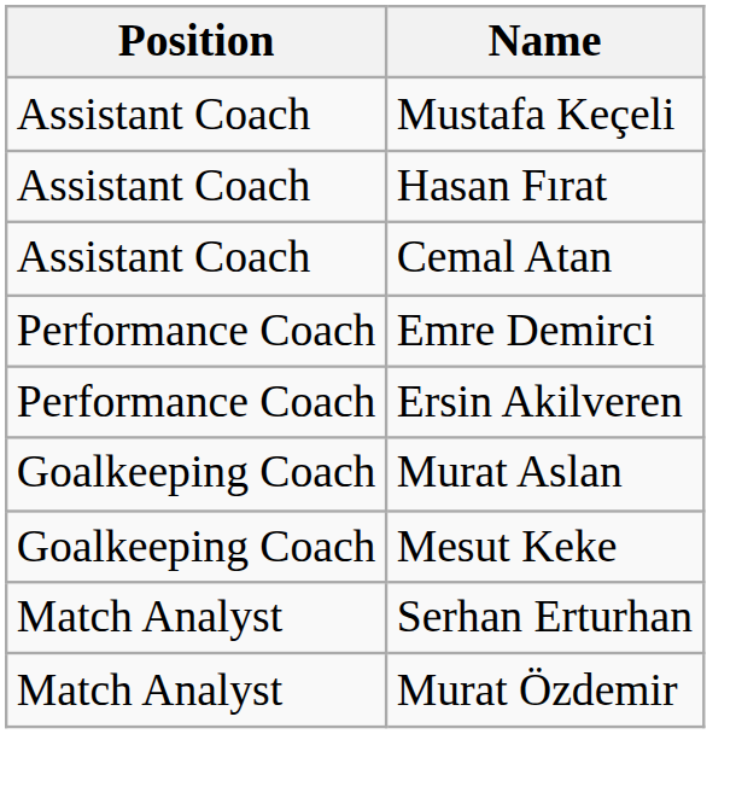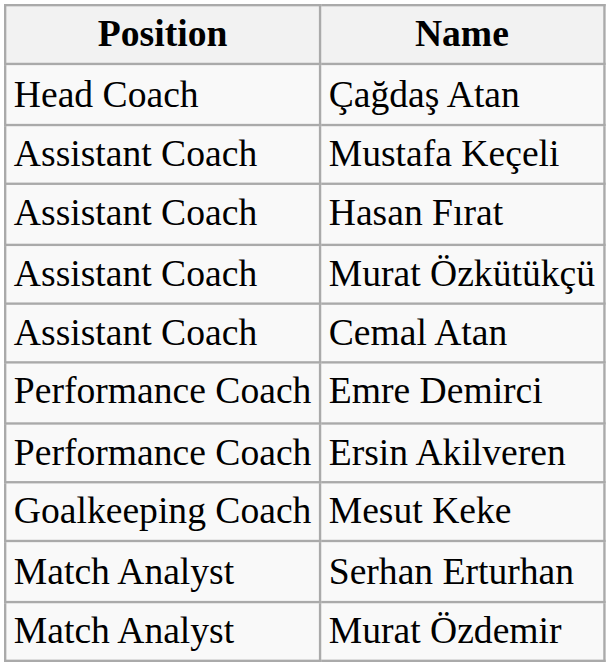+ row: Head Coach | Çağdaş Atan
+ row: Assistant Coach | Murat Özkütükçü
- row: Goalkeeping Coach | Murat Aslan
